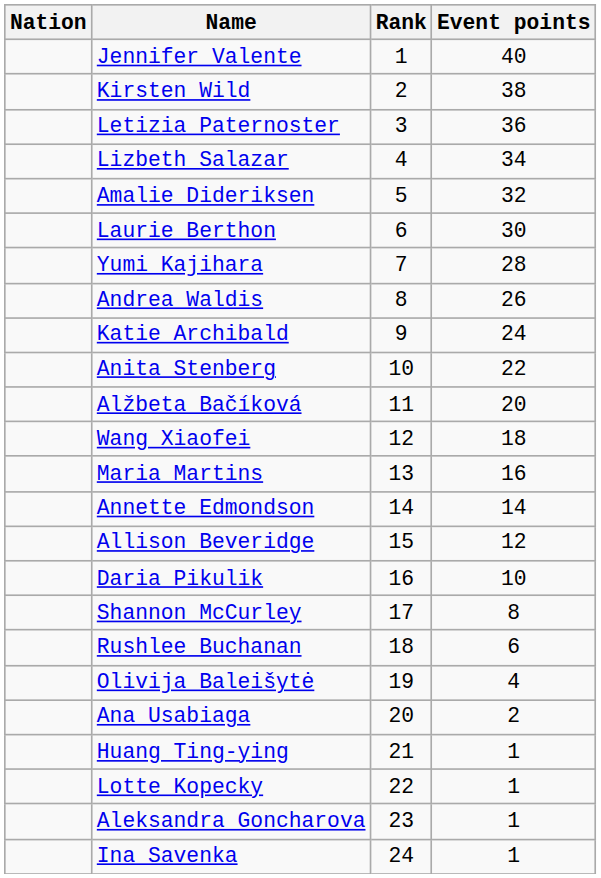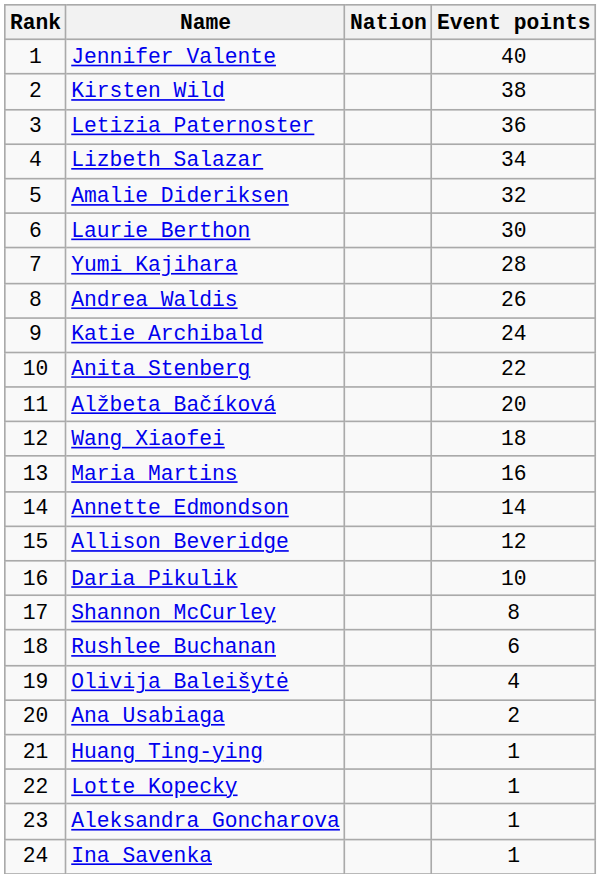columns swapped: Rank <-> Nation
